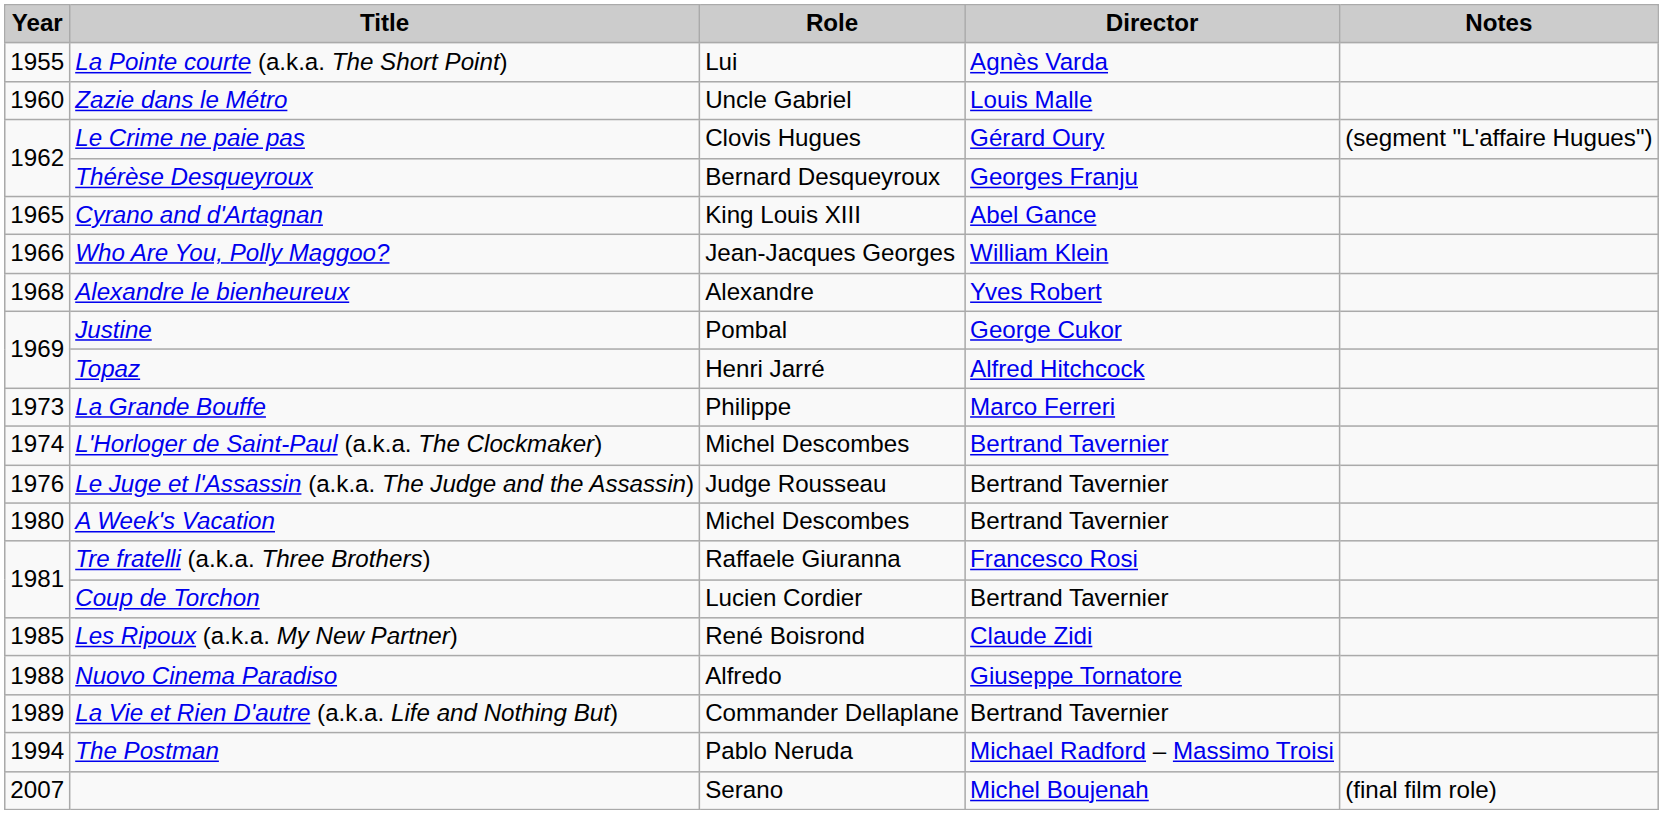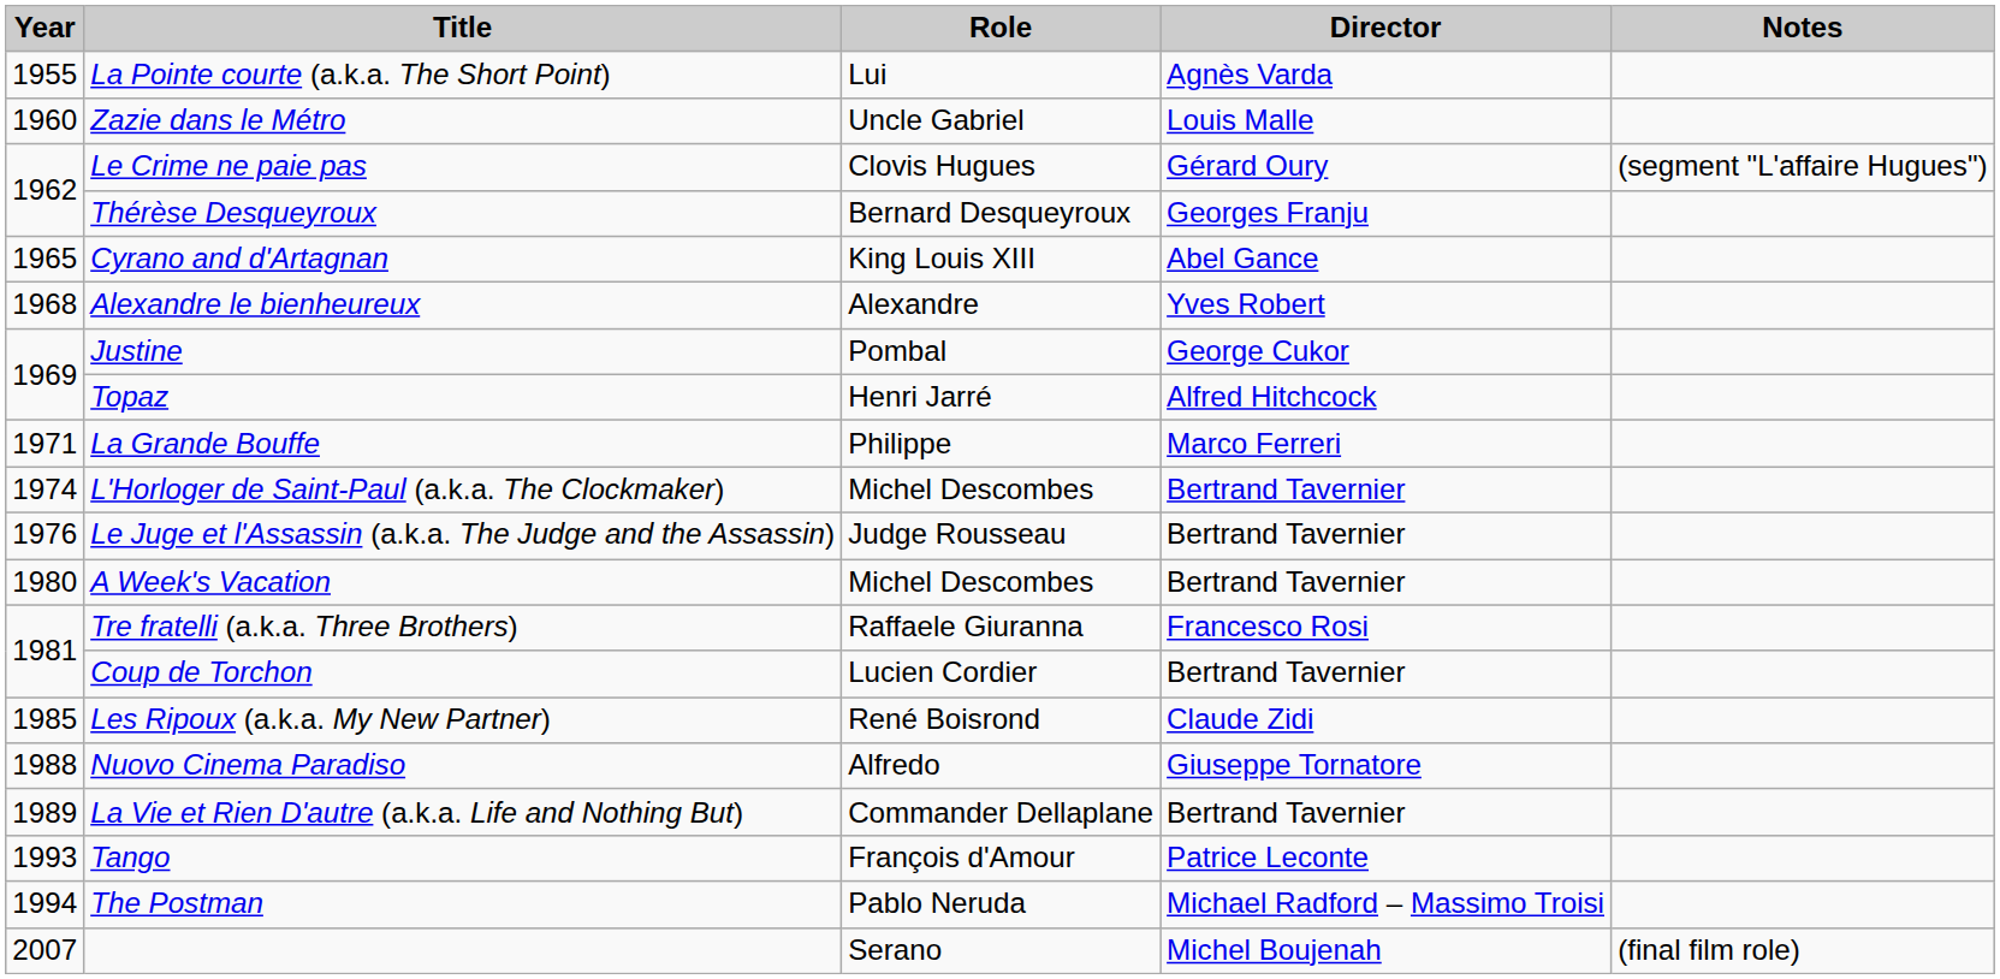- row: 1966 | Who Are You, Polly Maggoo? | Jean-Jacques Georges | William Klein
La Grande Bouffe | Year: 1973 -> 1971
+ row: 1993 | Tango | François d'Amour | Patrice Leconte
